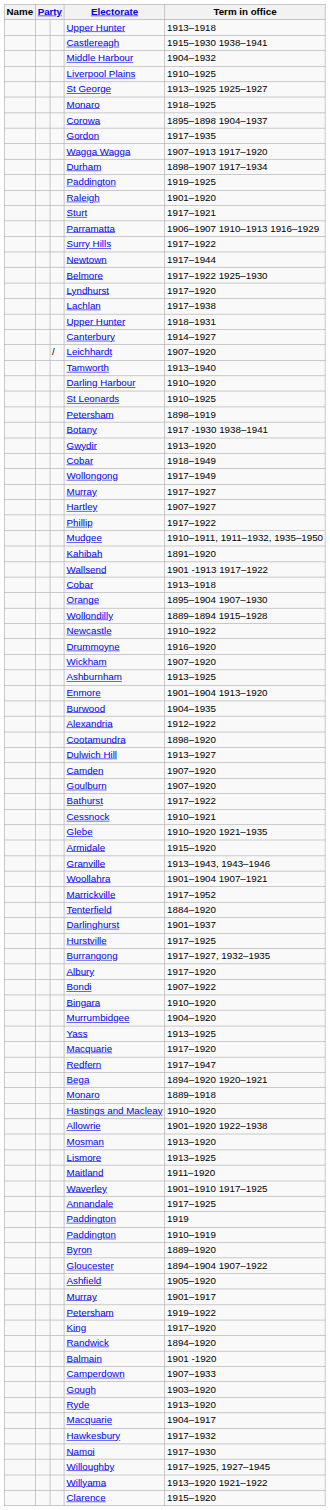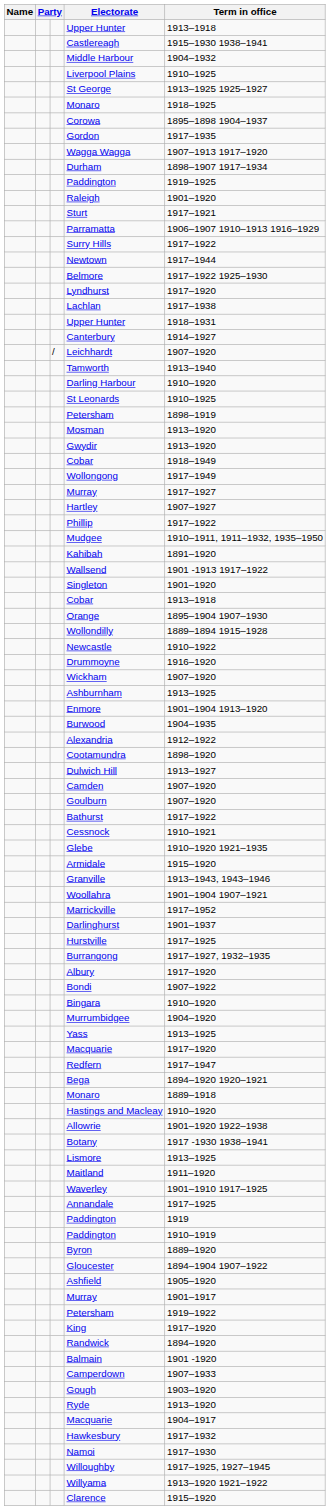rows swapped: Mosman <-> Botany
+ row: Singleton | 1901–1920
- row: Tenterfield | 1884–1920
